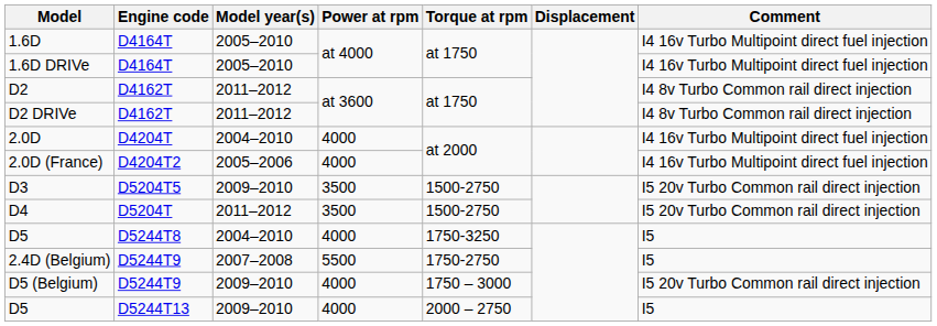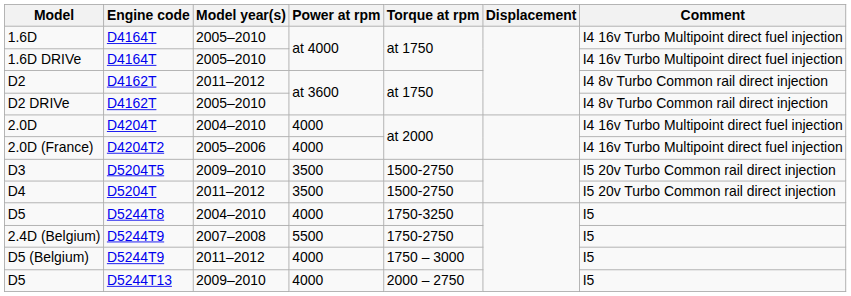D2 DRIVe | Model year(s): 2011–2012 -> 2005–2010
D5 (Belgium) | Model year(s): 2009–2010 -> 2011–2012
D5 (Belgium) | Comment: I5 20v Turbo Common rail direct injection -> I5
